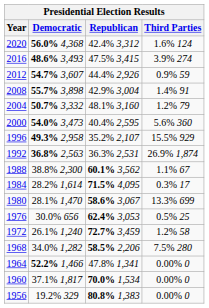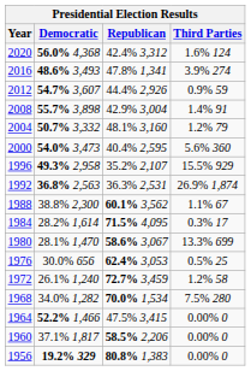2016 | Republican: 47.5% 3,415 -> 47.8% 1,341
1968 | Republican: 58.5% 2,206 -> 70.0% 1,534
1964 | Republican: 47.8% 1,341 -> 47.5% 3,415
1960 | Republican: 70.0% 1,534 -> 58.5% 2,206
1956 | Democratic: normal -> bold
